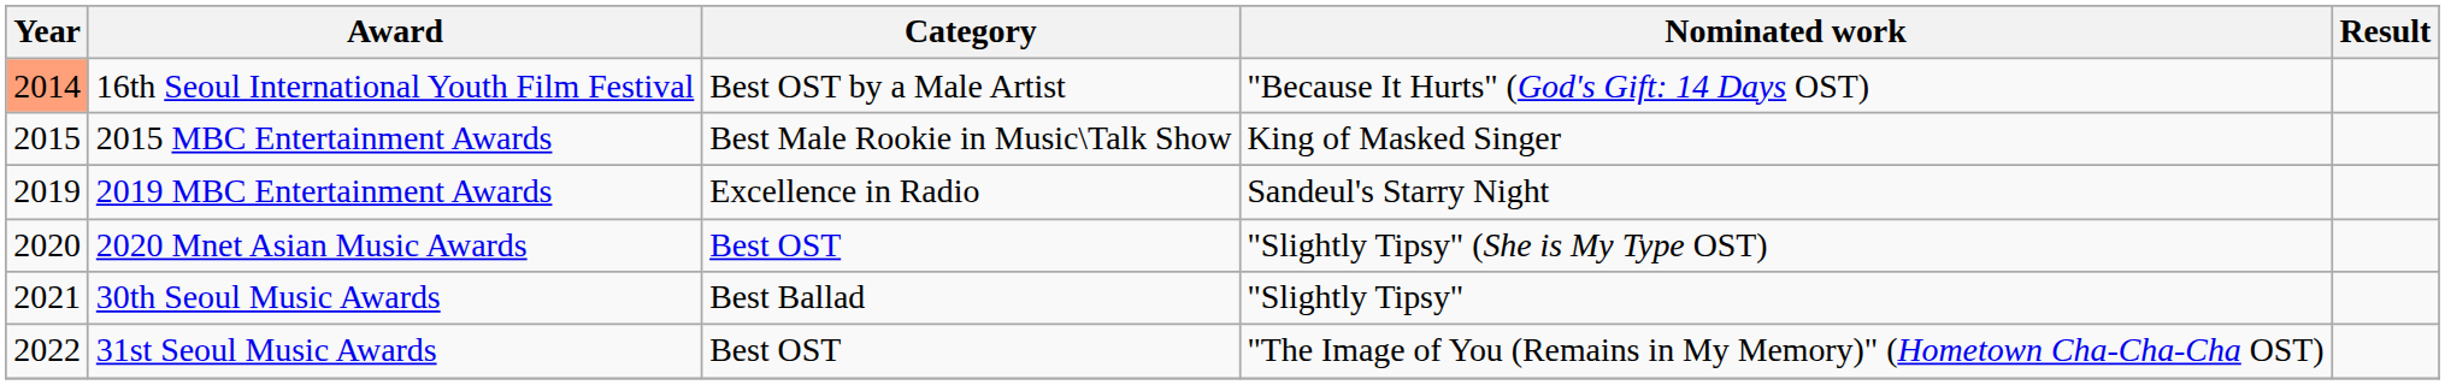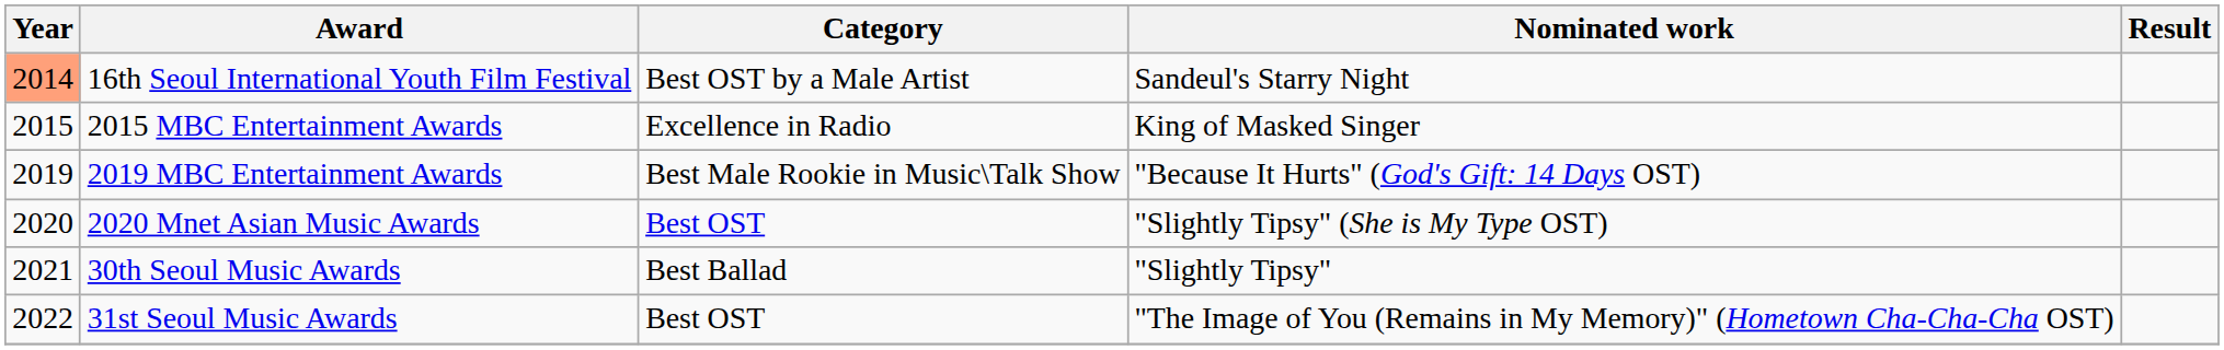16th Seoul International Youth Film Festival | Nominated work: "Because It Hurts" (God's Gift: 14 Days OST) -> Sandeul's Starry Night
2015 MBC Entertainment Awards | Category: Best Male Rookie in Music\Talk Show -> Excellence in Radio
2019 MBC Entertainment Awards | Category: Excellence in Radio -> Best Male Rookie in Music\Talk Show
2019 MBC Entertainment Awards | Nominated work: Sandeul's Starry Night -> "Because It Hurts" (God's Gift: 14 Days OST)
